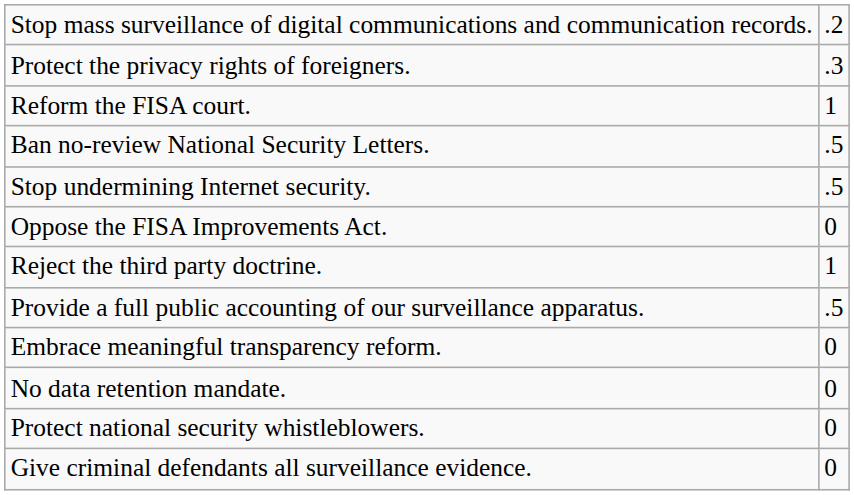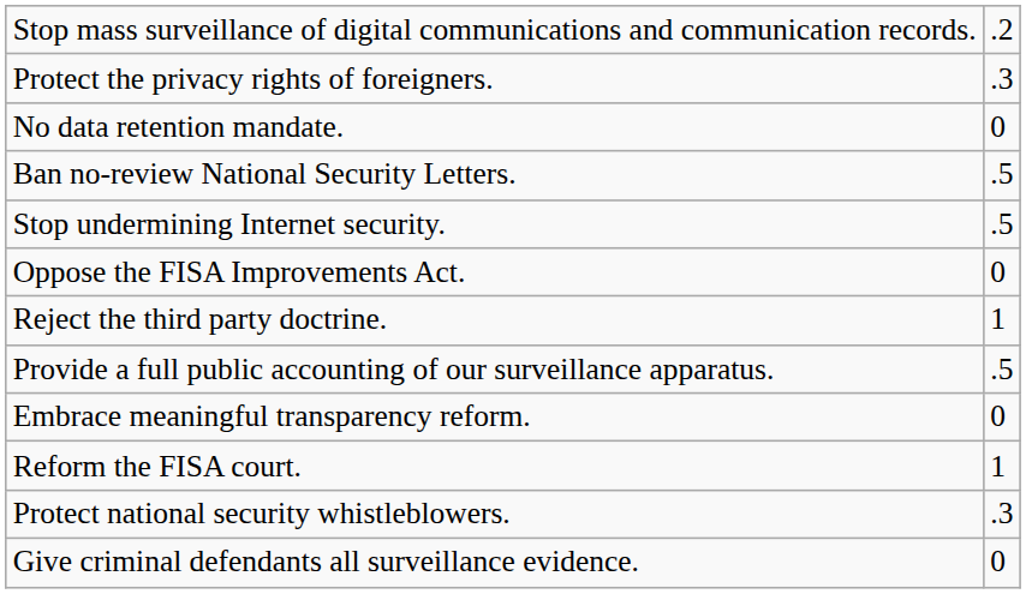rows swapped: No data retention mandate. <-> Reform the FISA court.
Protect national security whistleblowers. | column 2: 0 -> .3
